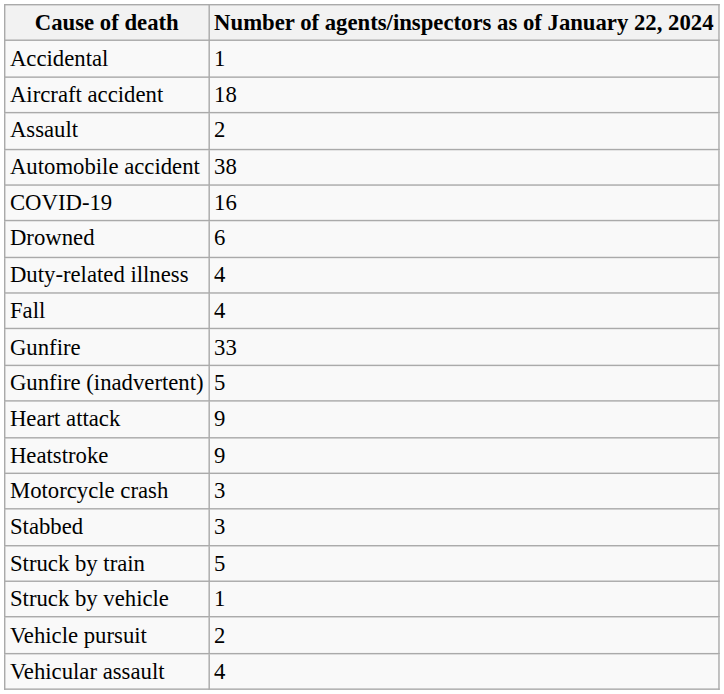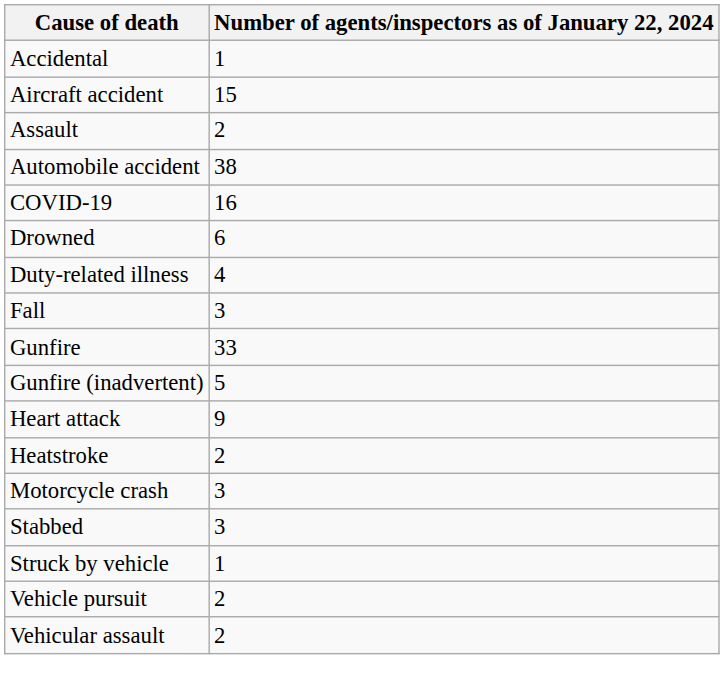Aircraft accident | Number of agents/inspectors as of January 22, 2024: 18 -> 15
Fall | Number of agents/inspectors as of January 22, 2024: 4 -> 3
Heatstroke | Number of agents/inspectors as of January 22, 2024: 9 -> 2
- row: Struck by train | 5
Vehicular assault | Number of agents/inspectors as of January 22, 2024: 4 -> 2
